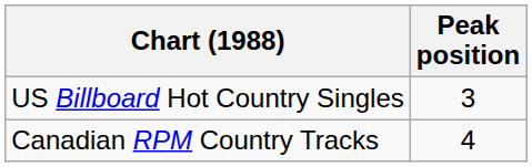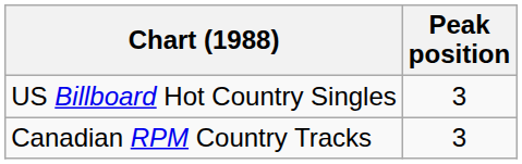Canadian RPM Country Tracks | Peak position: 4 -> 3
